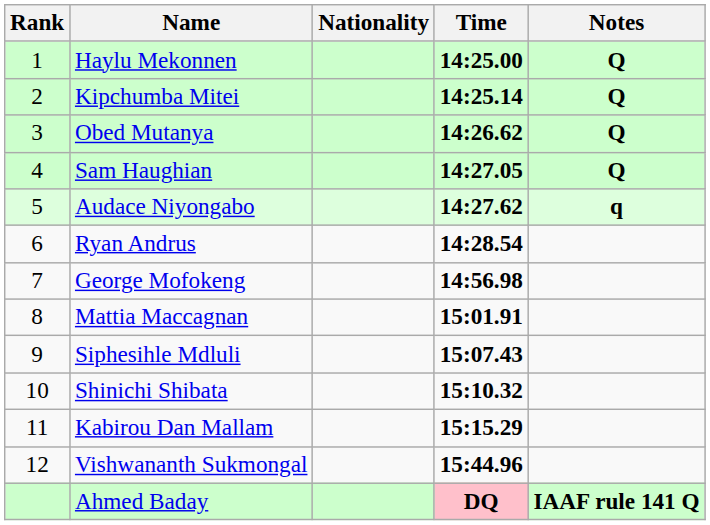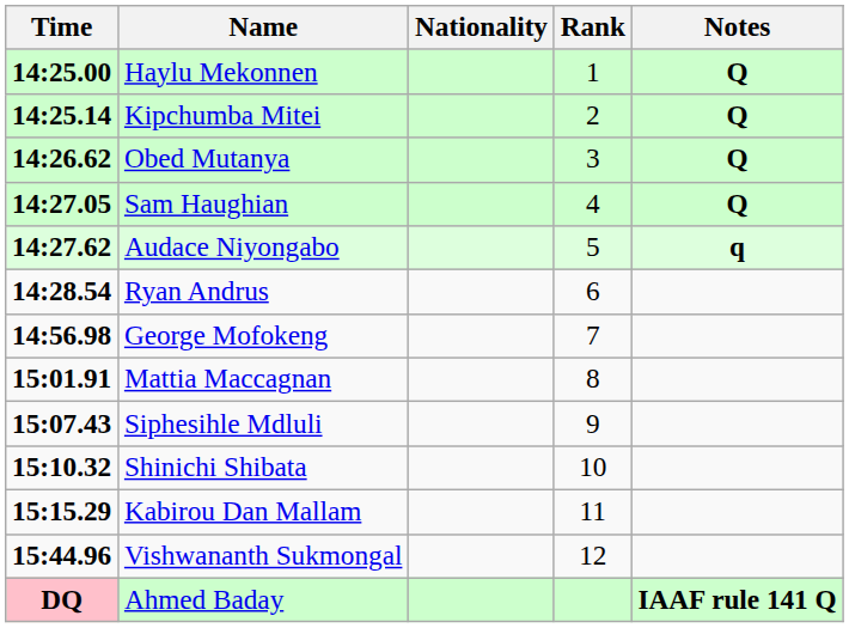columns swapped: Rank <-> Time
